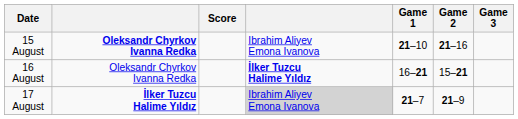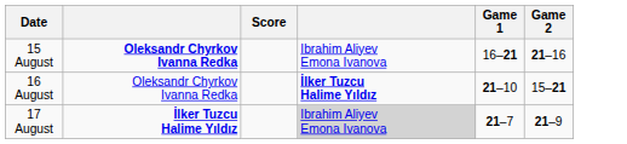- column: Game 3
15 August | Game 1: 21–10 -> 16–21
16 August | Game 1: 16–21 -> 21–10
